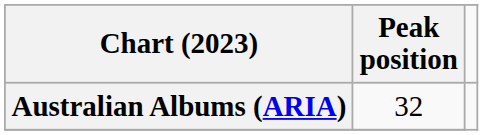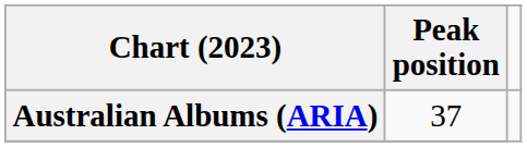Australian Albums (ARIA) | Peak position: 32 -> 37
